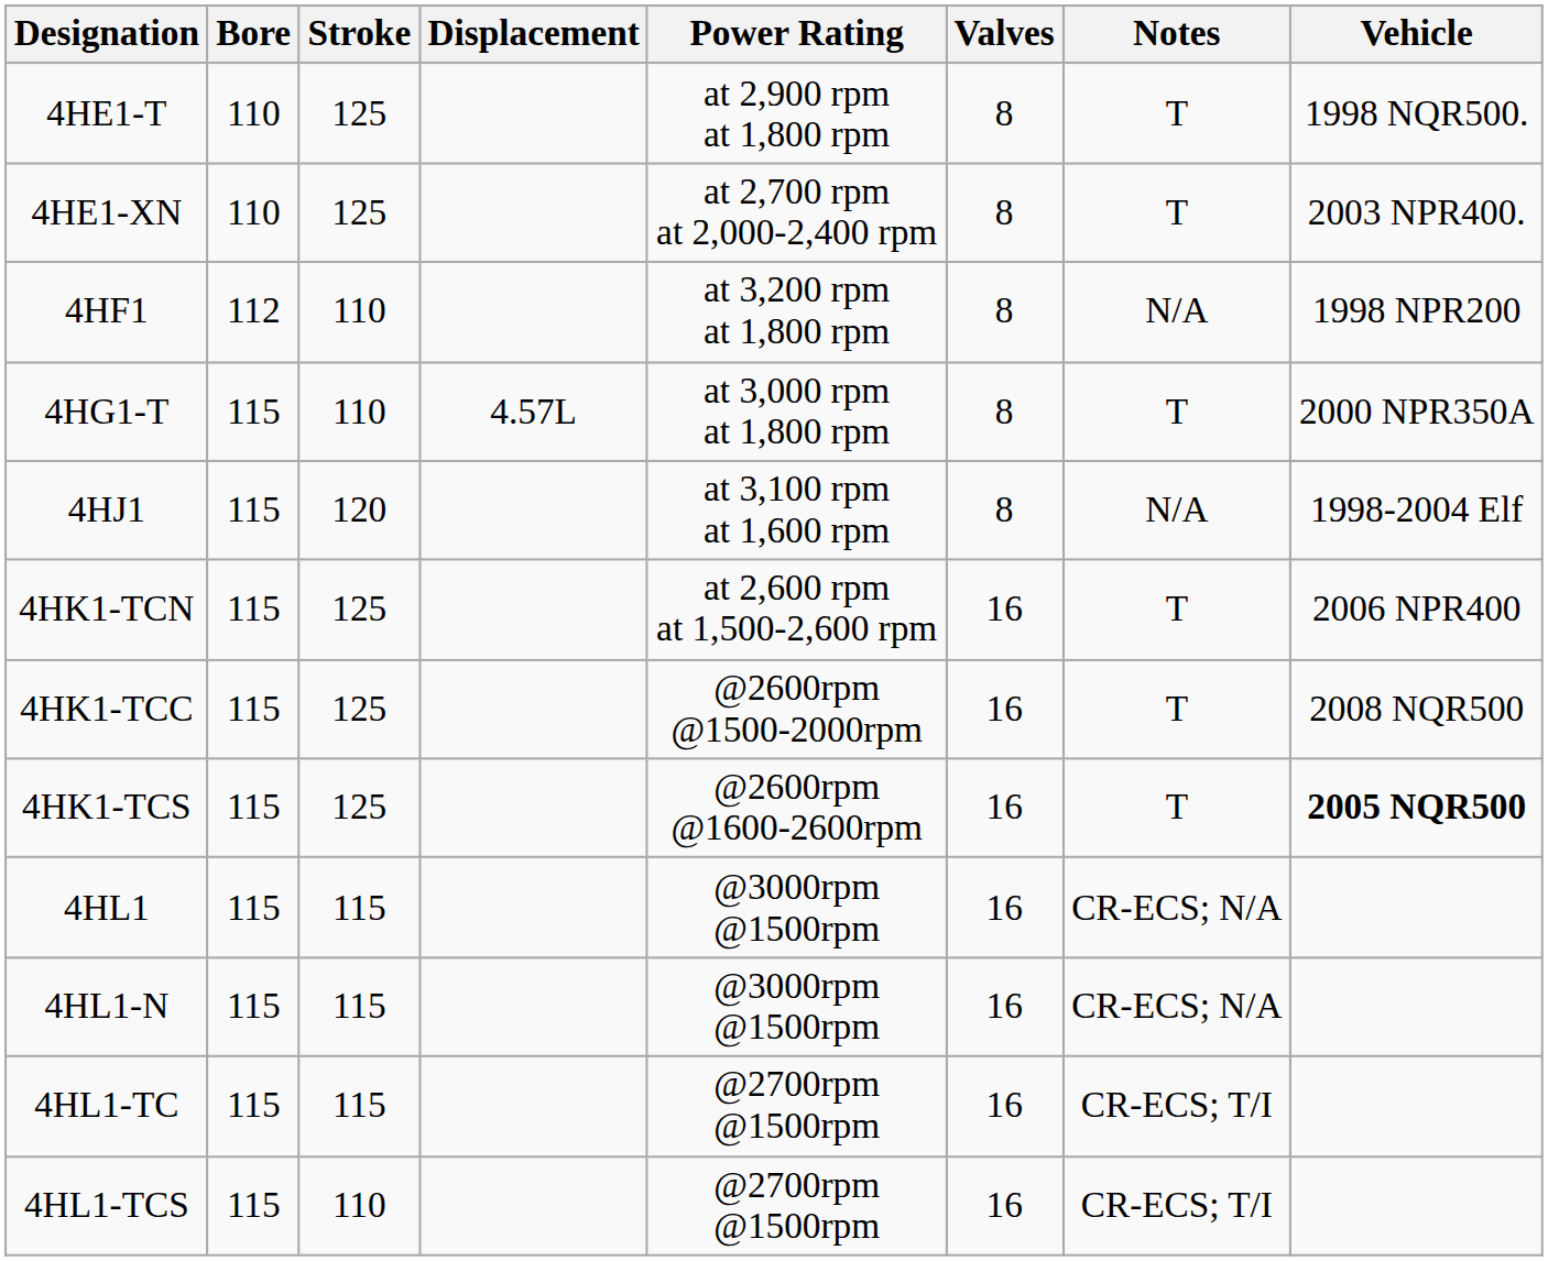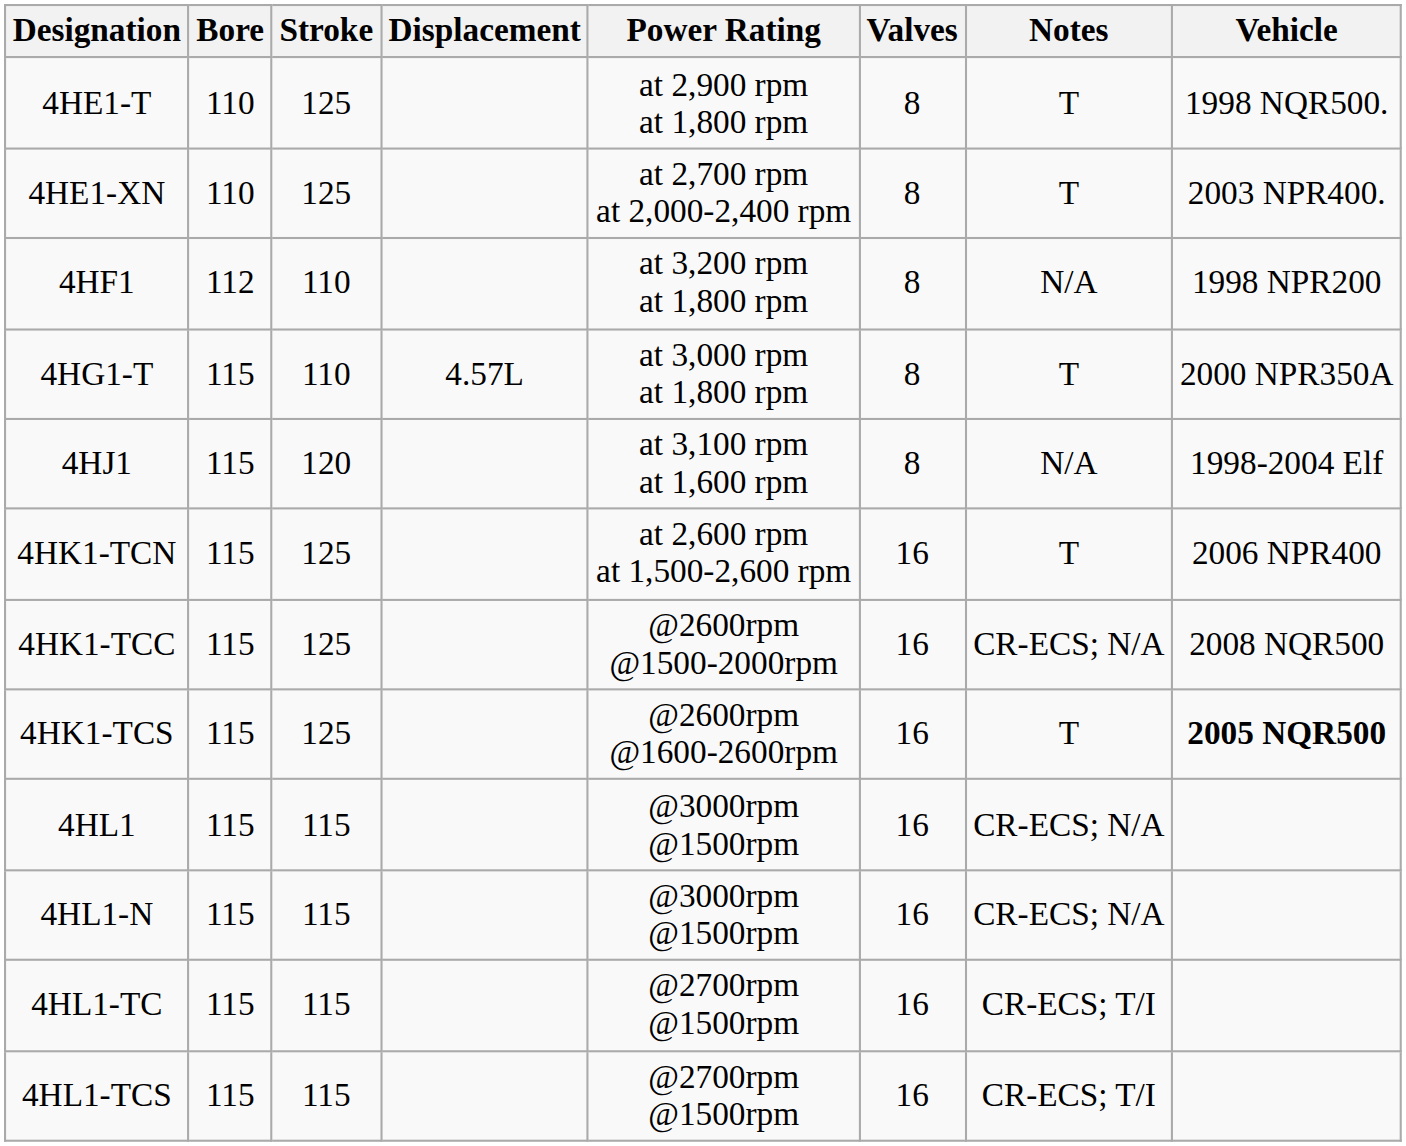4HK1-TCC | Notes: T -> CR-ECS; N/A
4HL1-TCS | Stroke: 110 -> 115
